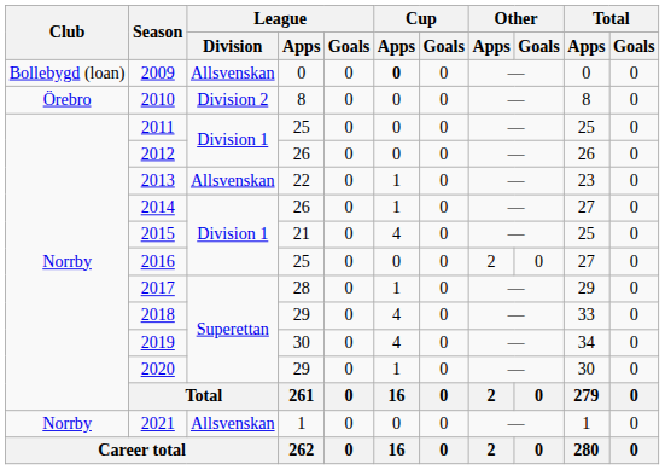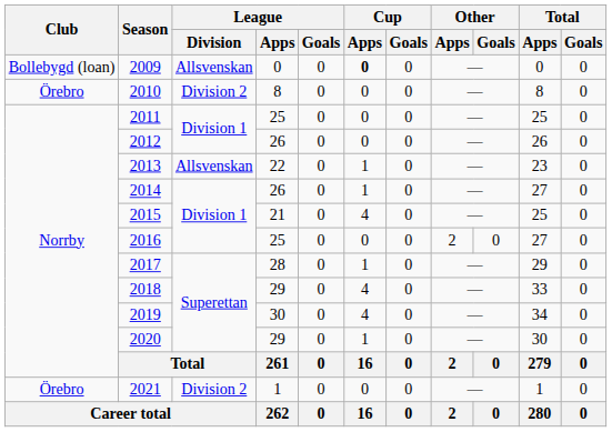2021 | Club: Norrby -> Örebro
2021 | League / Division: Allsvenskan -> Division 2
